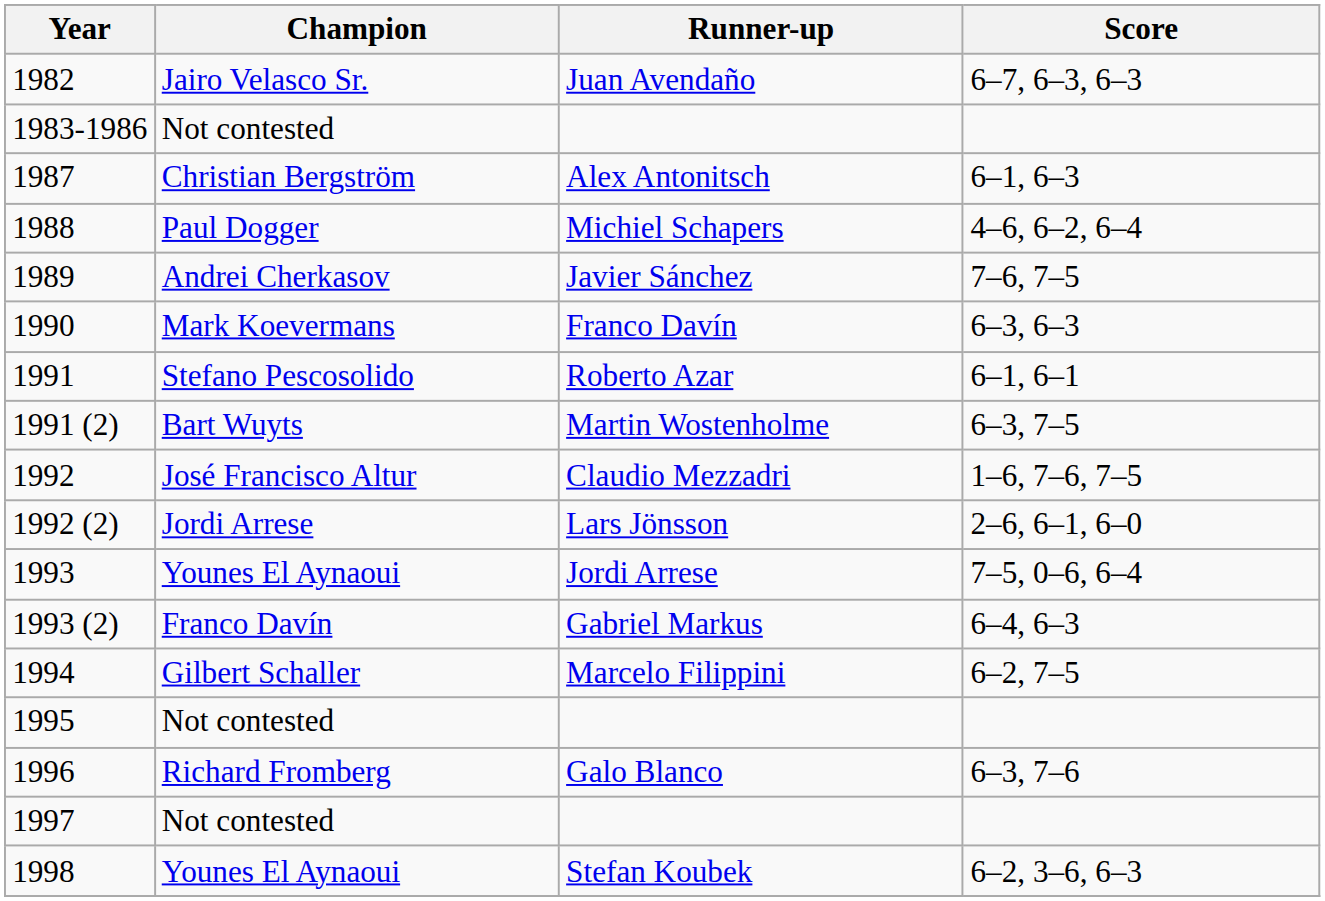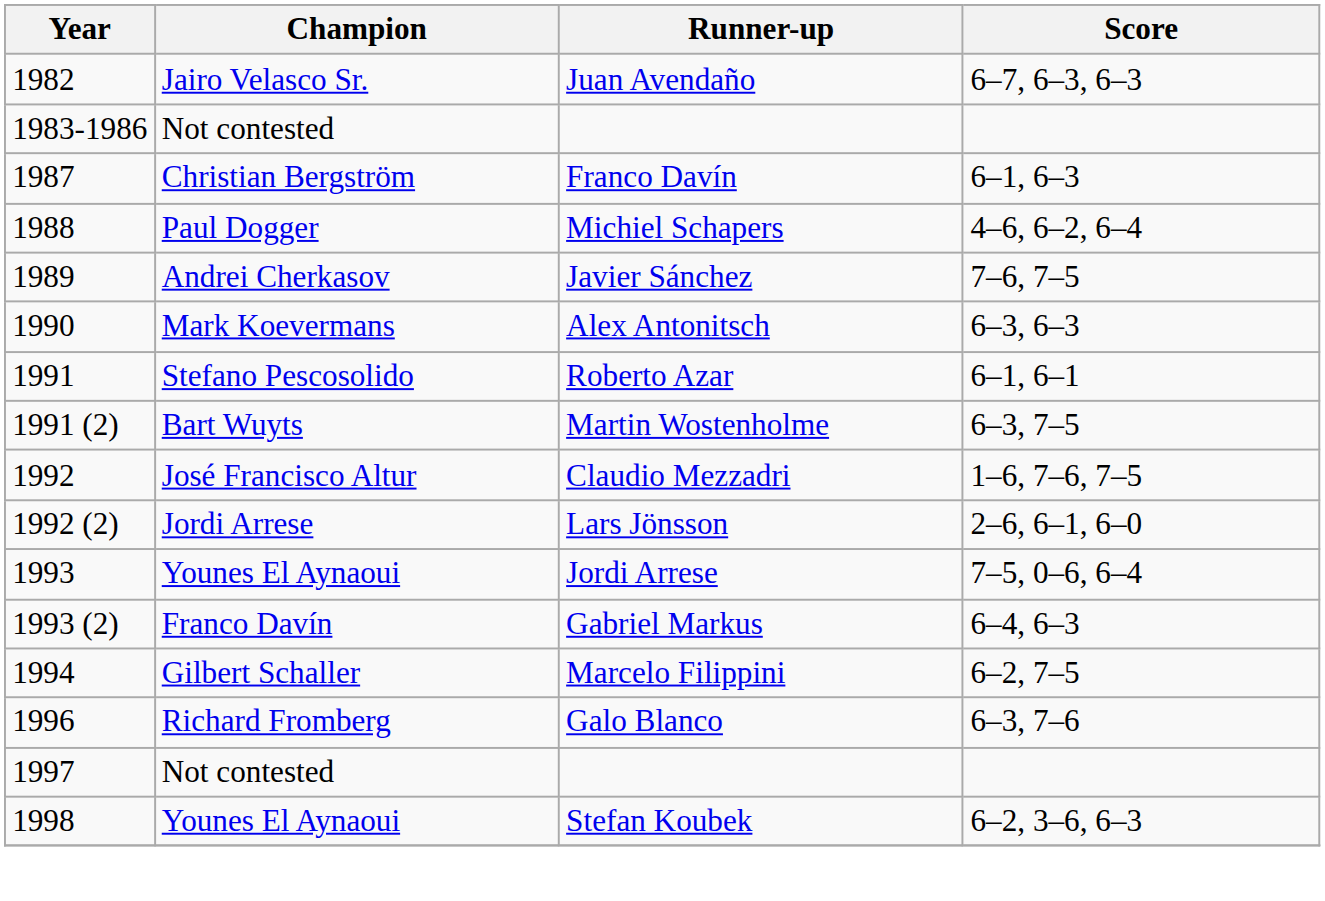1987 | Runner-up: Alex Antonitsch -> Franco Davín
1990 | Runner-up: Franco Davín -> Alex Antonitsch
- row: 1995 | Not contested
